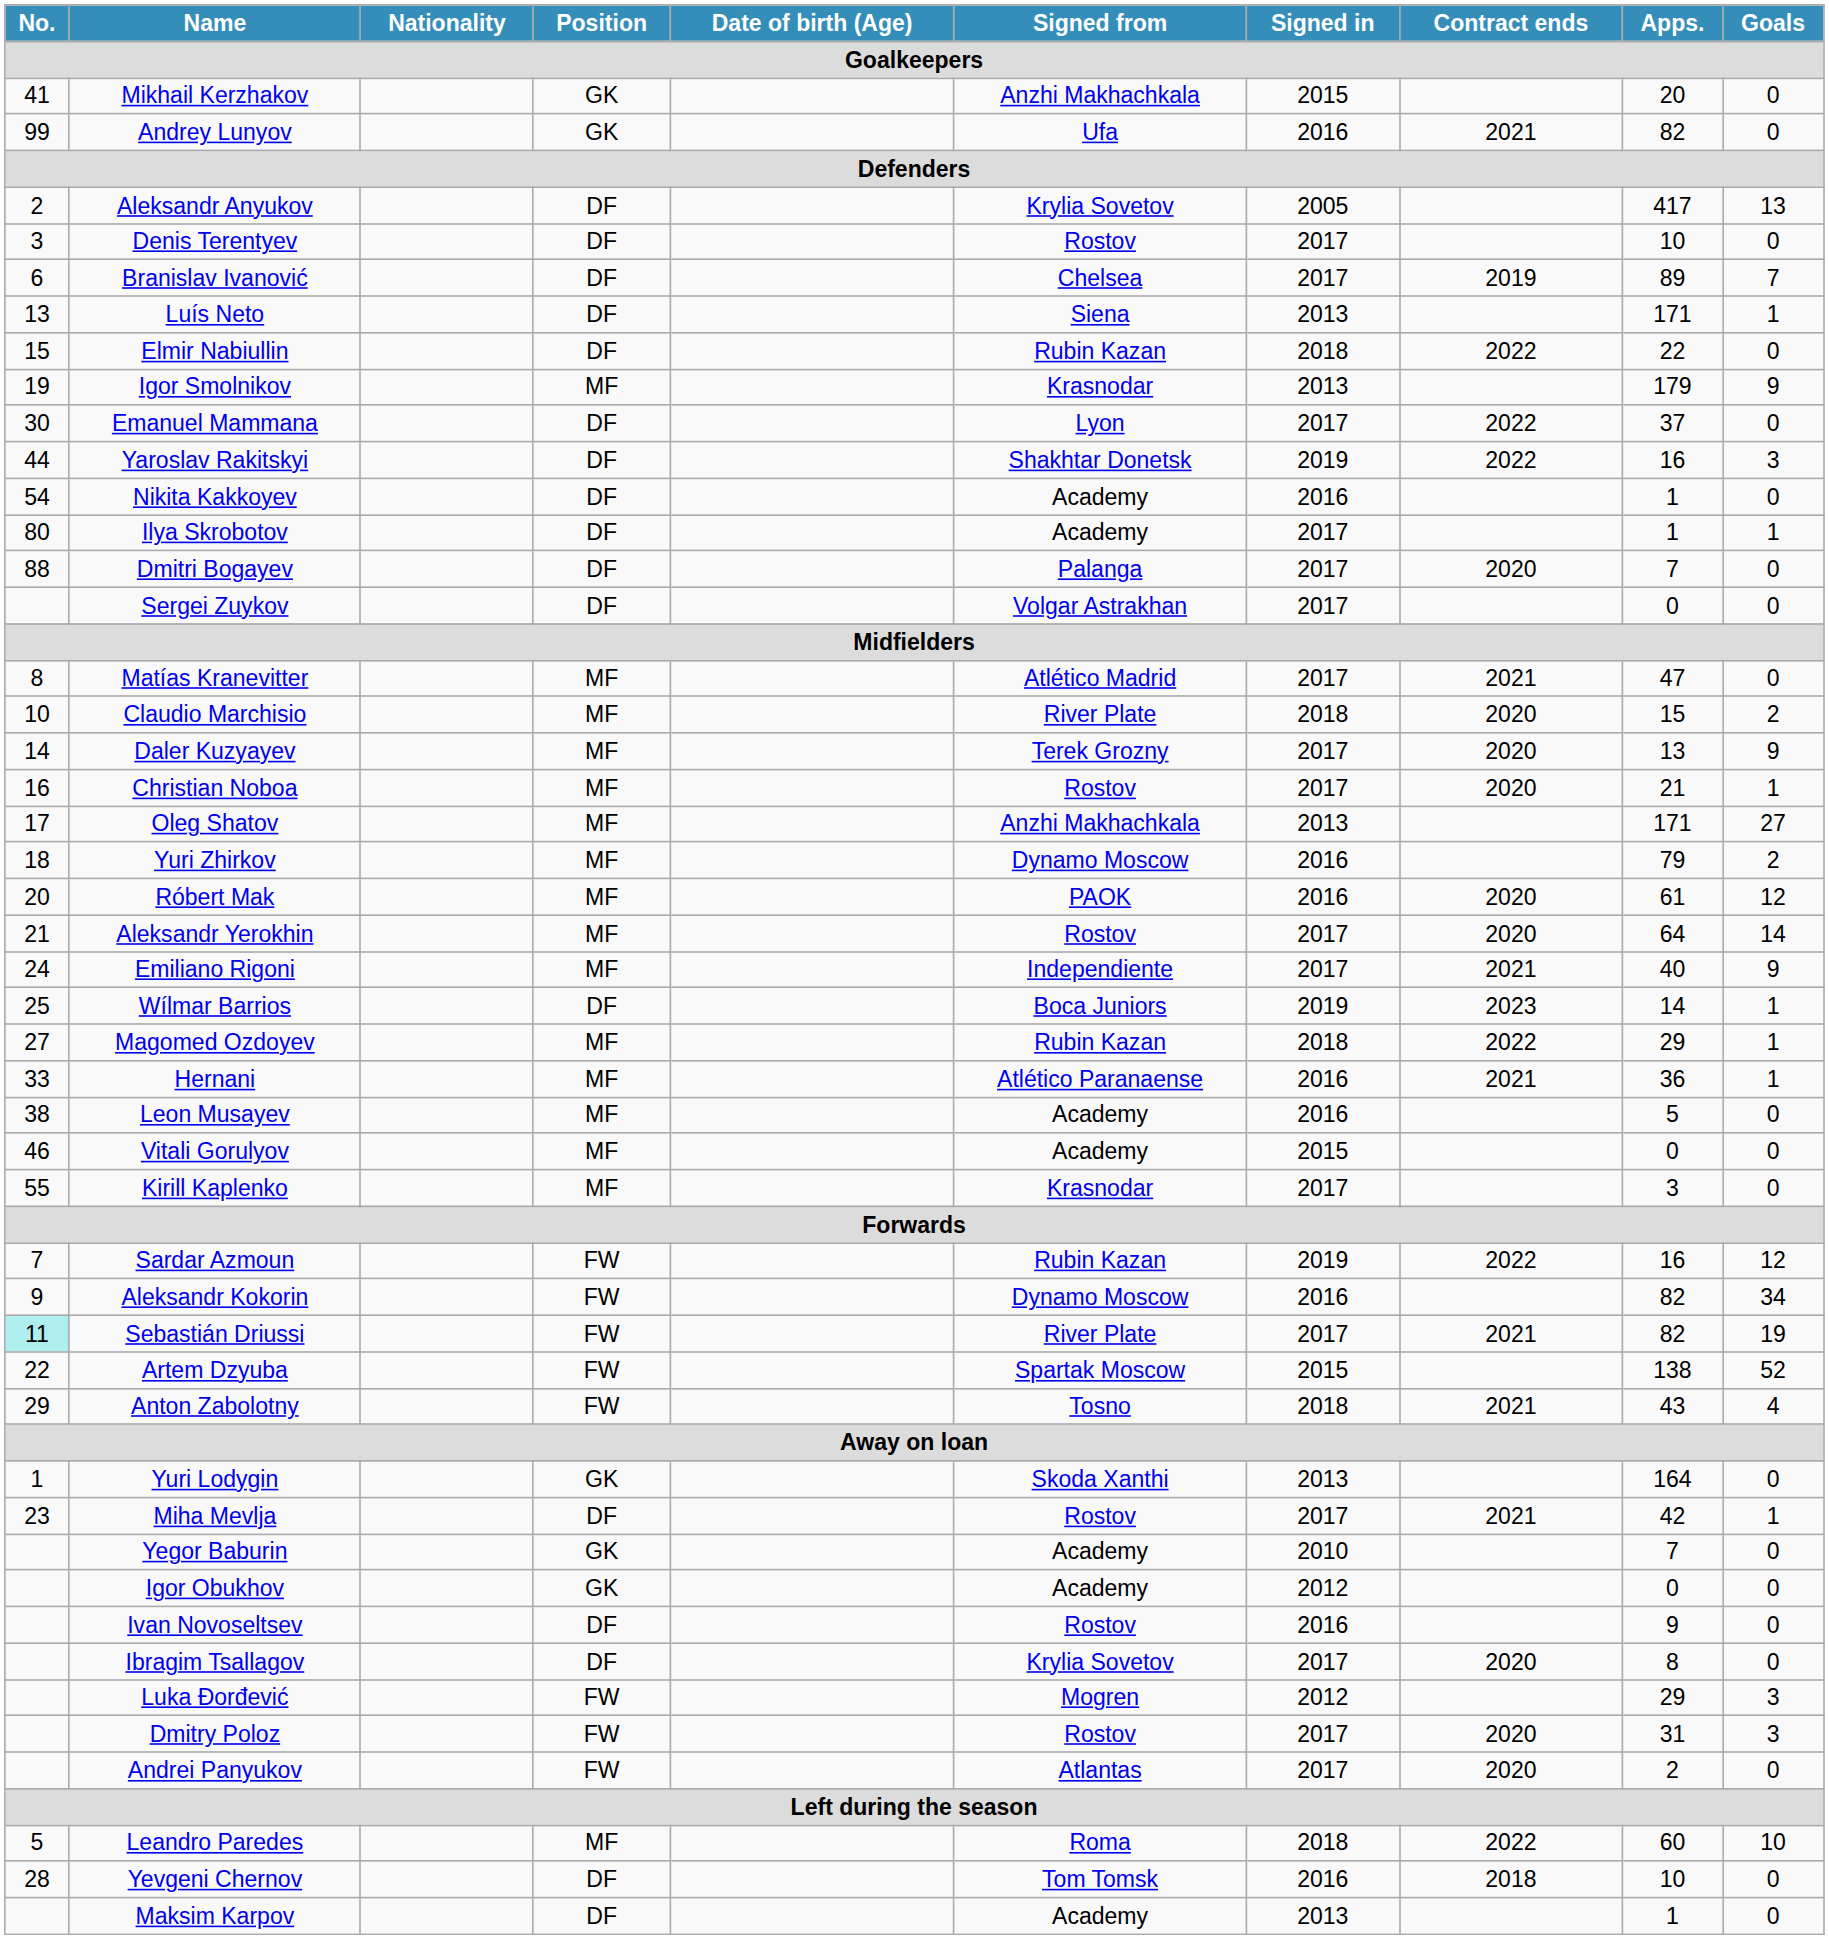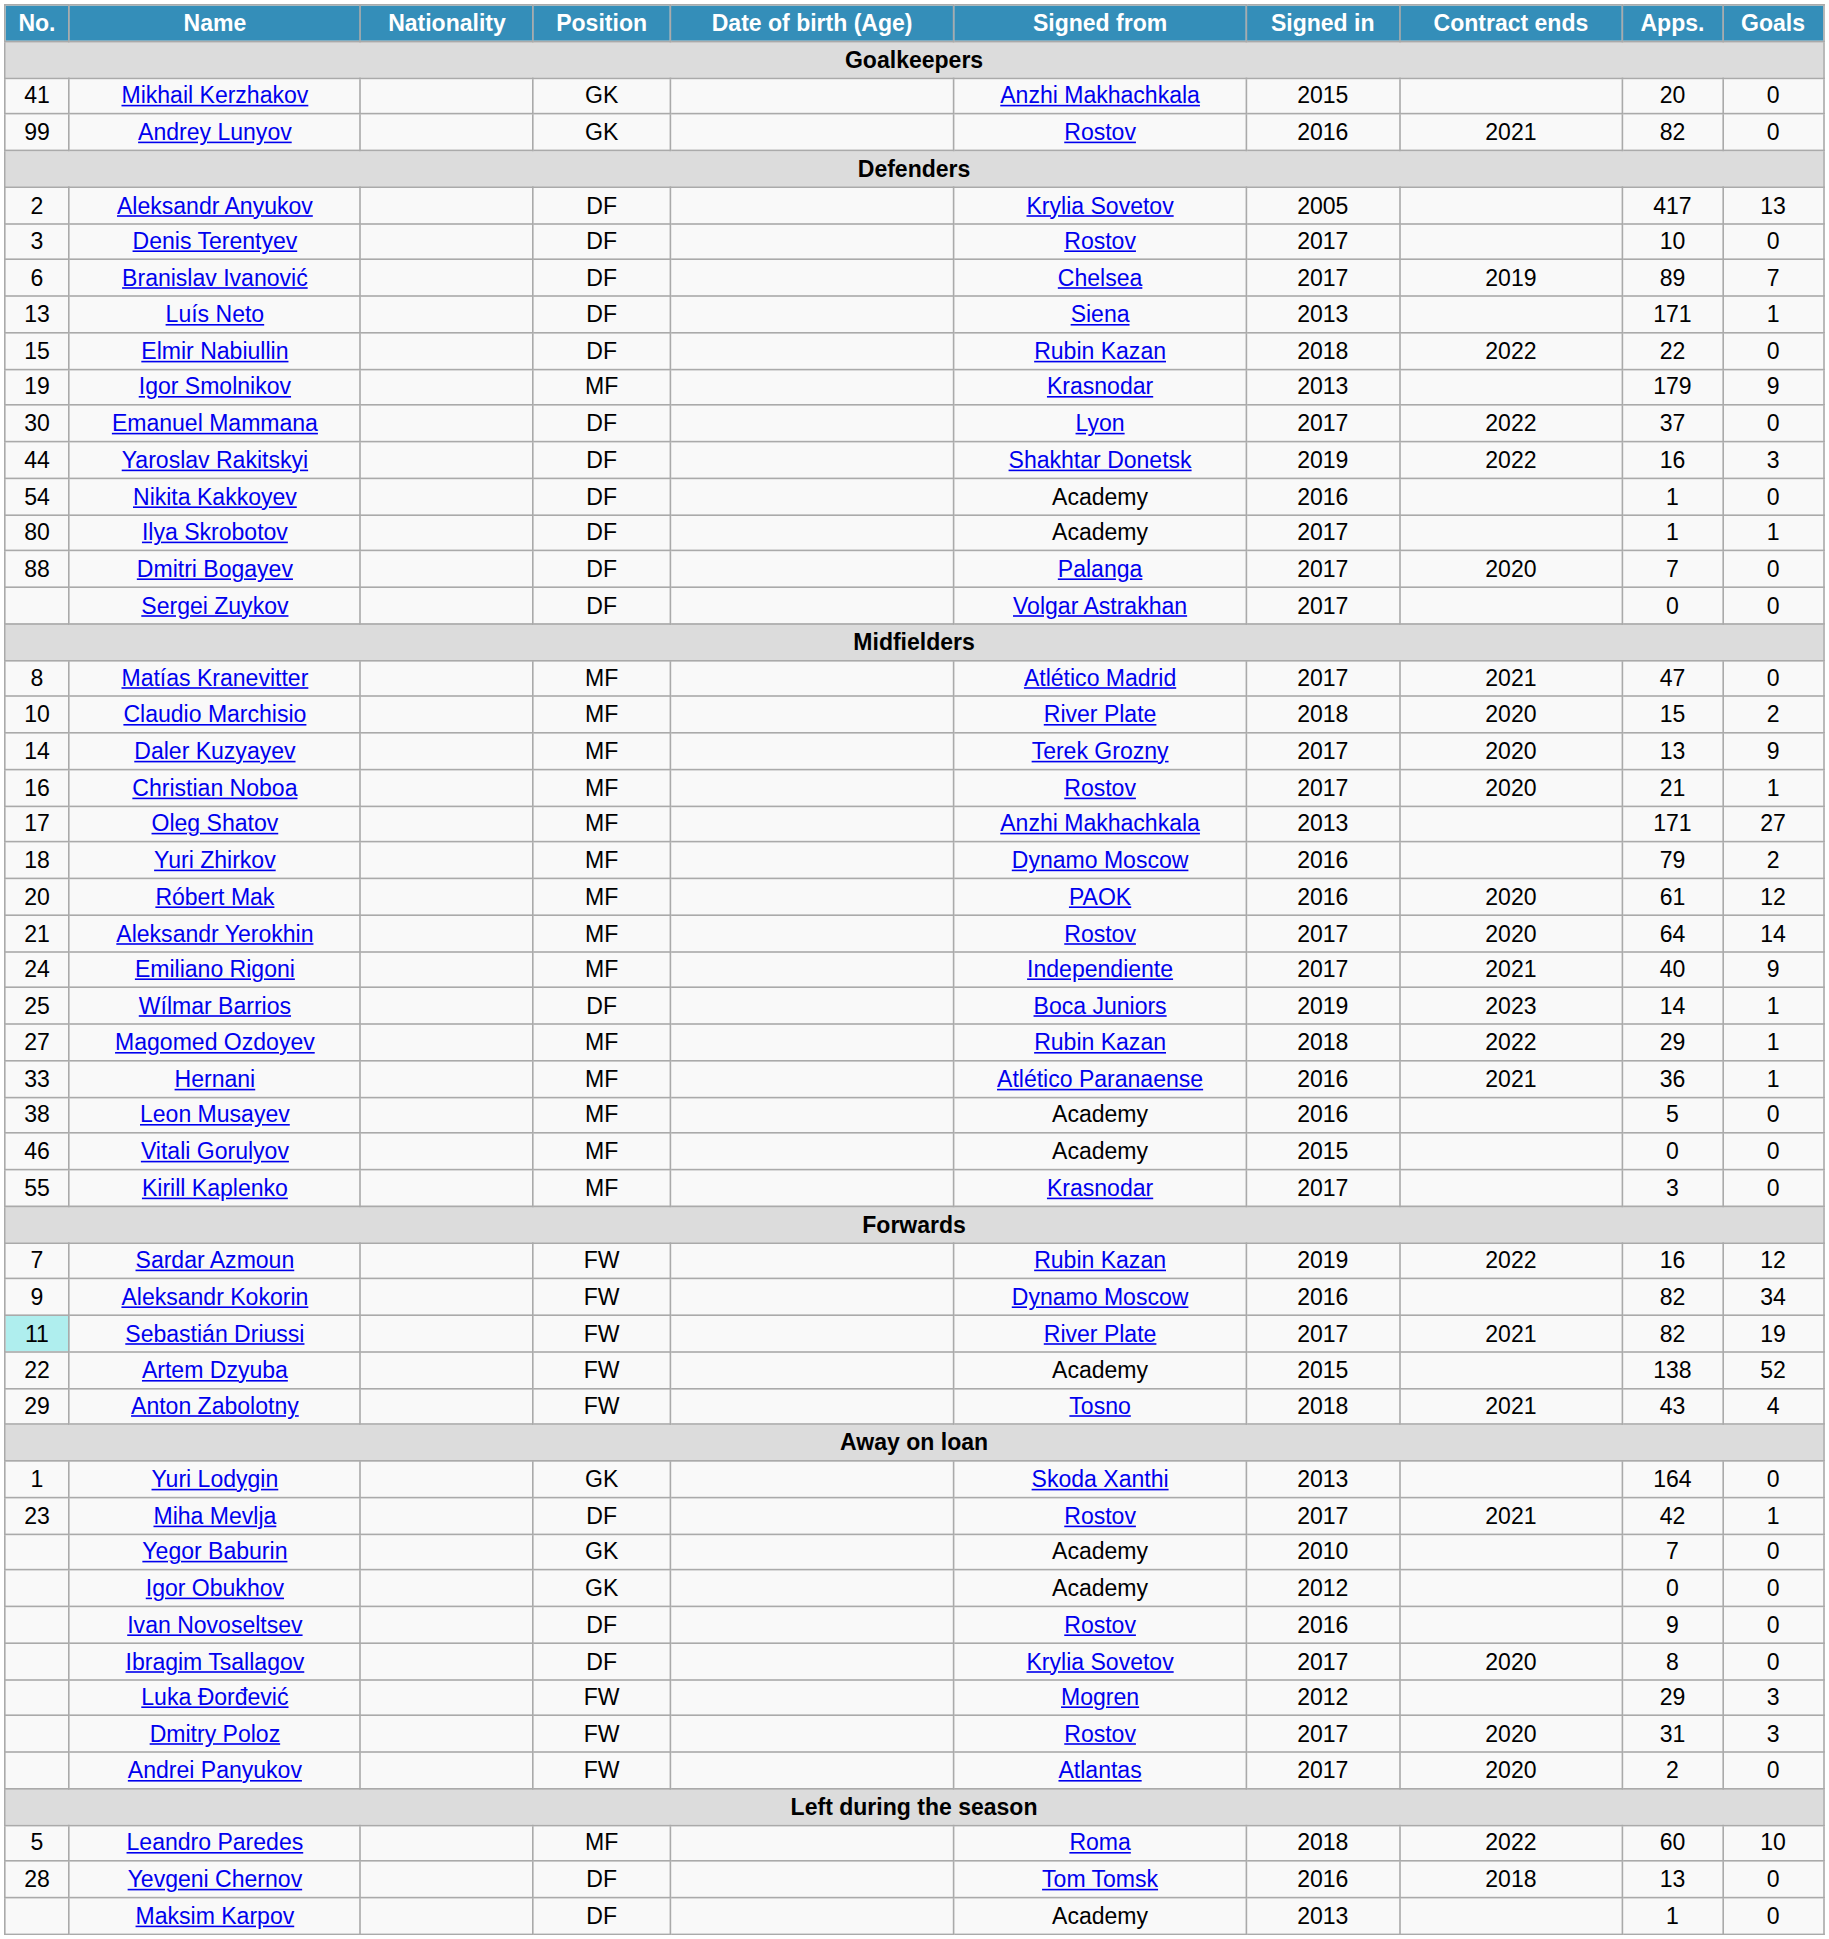Andrey Lunyov | Signed from: Ufa -> Rostov
Artem Dzyuba | Signed from: Spartak Moscow -> Academy
Yevgeni Chernov | Apps.: 10 -> 13
